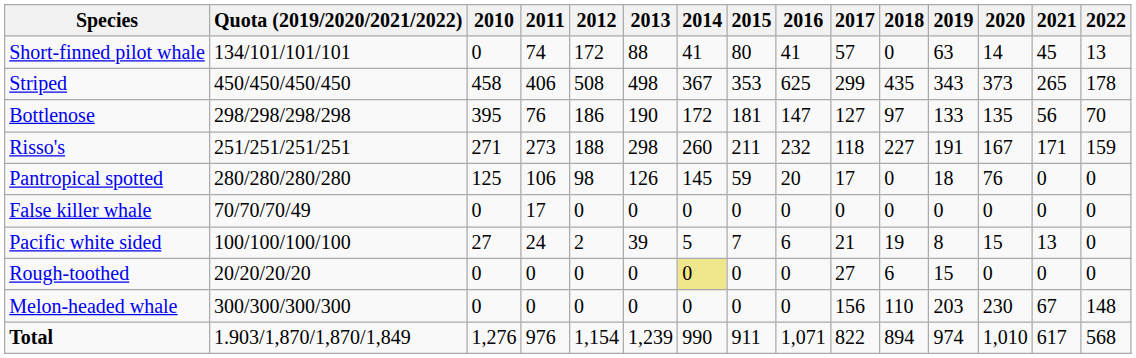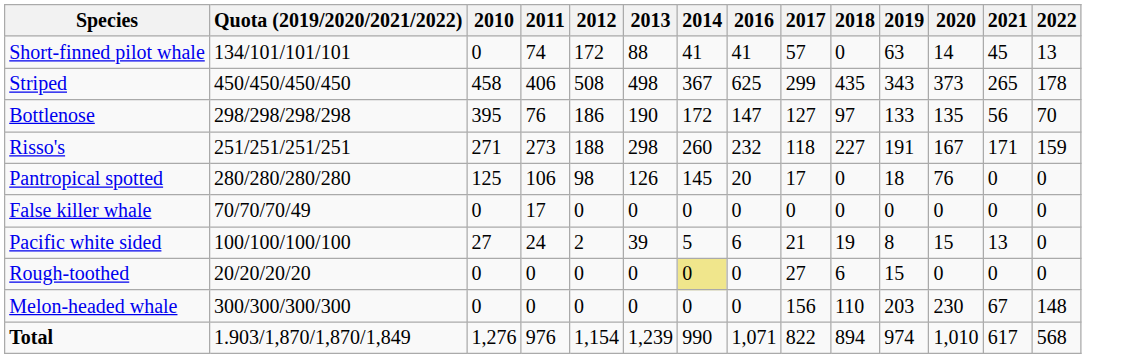- column: 2015 | 80 | 353 | 181 | 211 | 59 | 0 | 7 | 0 | 0 | 911
